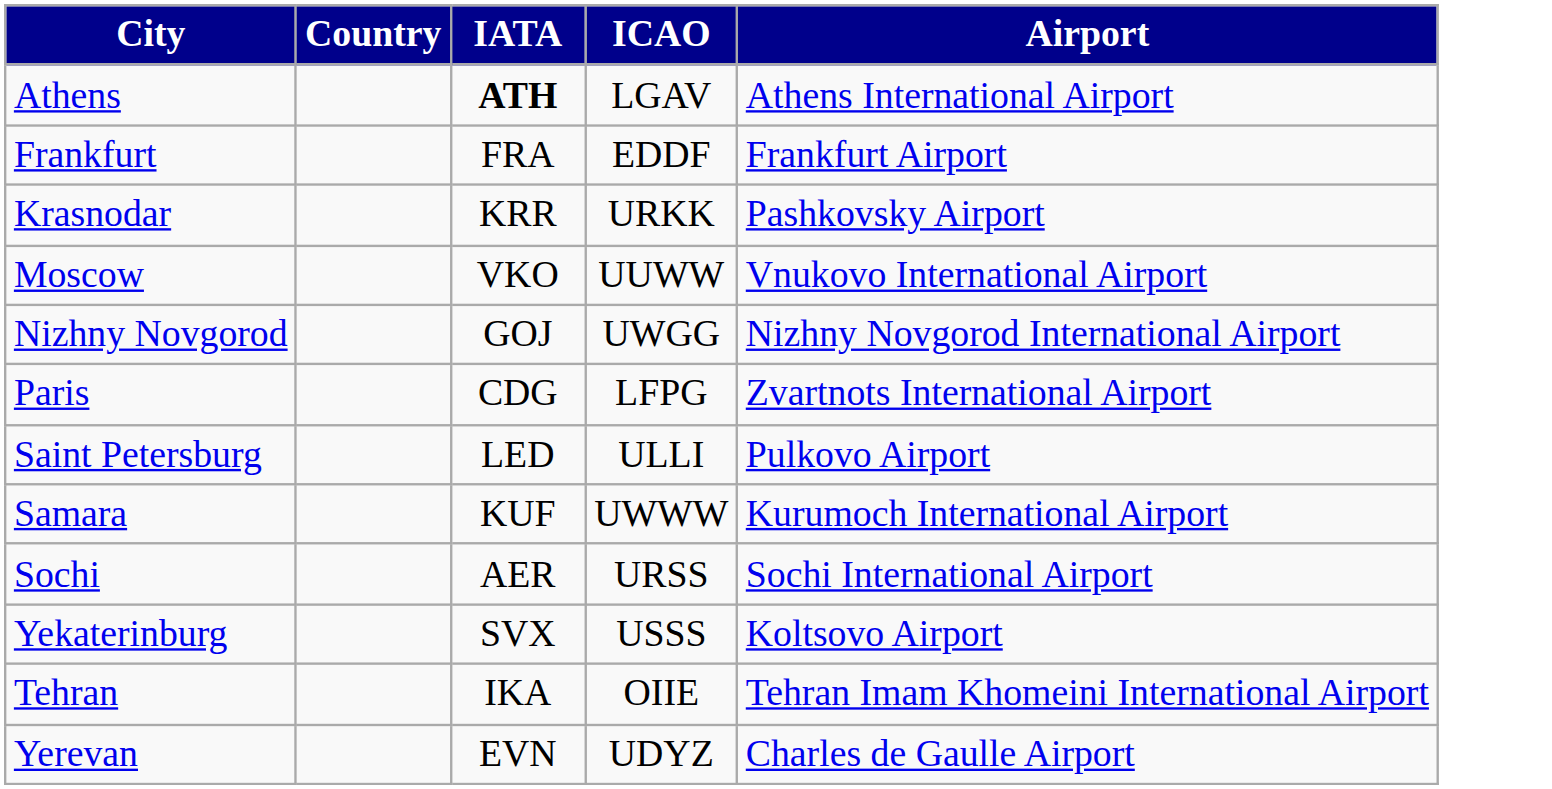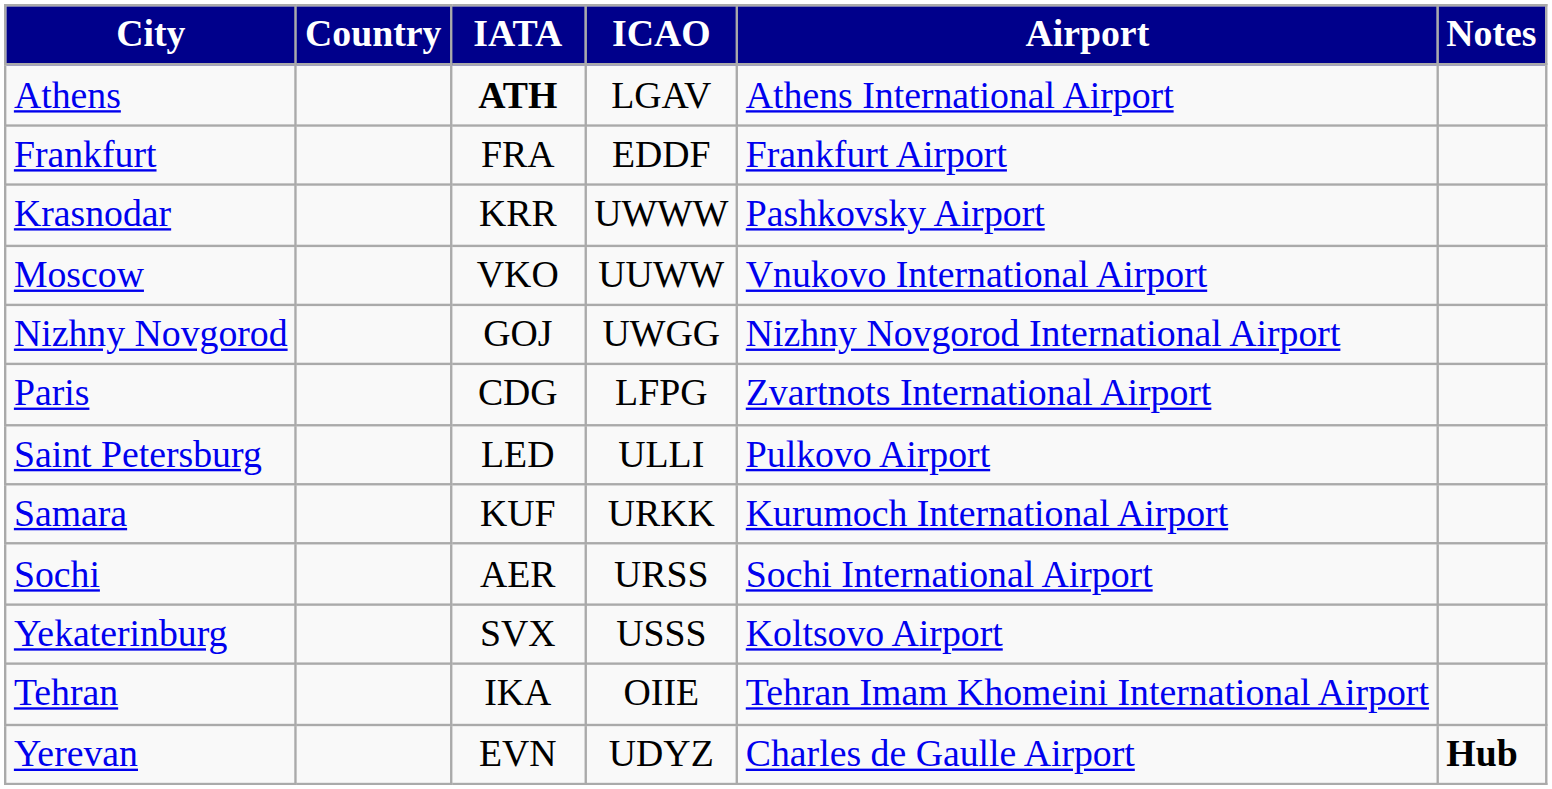+ column: Notes | Hub
Krasnodar | ICAO: URKK -> UWWW
Samara | ICAO: UWWW -> URKK
